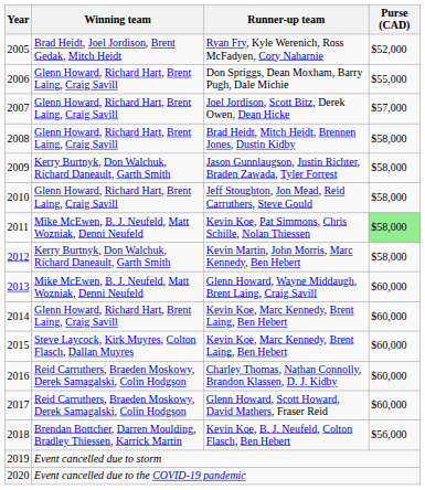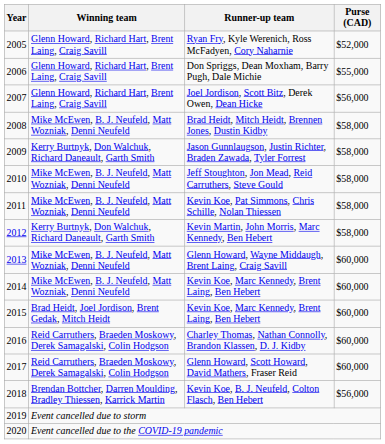Ryan Fry, Kyle Werenich, Ross McFadyen, Cory Naharnie | Winning team: Brad Heidt, Joel Jordison, Brent Gedak, Mitch Heidt -> Glenn Howard, Richard Hart, Brent Laing, Craig Savill
Joel Jordison, Scott Bitz, Derek Owen, Dean Hicke | Purse (CAD): $57,000 -> $56,000
Brad Heidt, Mitch Heidt, Brennen Jones, Dustin Kidby | Winning team: Glenn Howard, Richard Hart, Brent Laing, Craig Savill -> Mike McEwen, B. J. Neufeld, Matt Wozniak, Denni Neufeld
Jeff Stoughton, Jon Mead, Reid Carruthers, Steve Gould | Winning team: Glenn Howard, Richard Hart, Brent Laing, Craig Savill -> Mike McEwen, B. J. Neufeld, Matt Wozniak, Denni Neufeld
Kevin Koe, Pat Simmons, Chris Schille, Nolan Thiessen | Purse (CAD): lightgreen background -> no background
2014 / Kevin Koe, Marc Kennedy, Brent Laing, Ben Hebert | Winning team: Glenn Howard, Richard Hart, Brent Laing, Craig Savill -> Mike McEwen, B. J. Neufeld, Matt Wozniak, Denni Neufeld
2015 / Kevin Koe, Marc Kennedy, Brent Laing, Ben Hebert | Winning team: Steve Laycock, Kirk Muyres, Colton Flasch, Dallan Muyres -> Brad Heidt, Joel Jordison, Brent Gedak, Mitch Heidt
